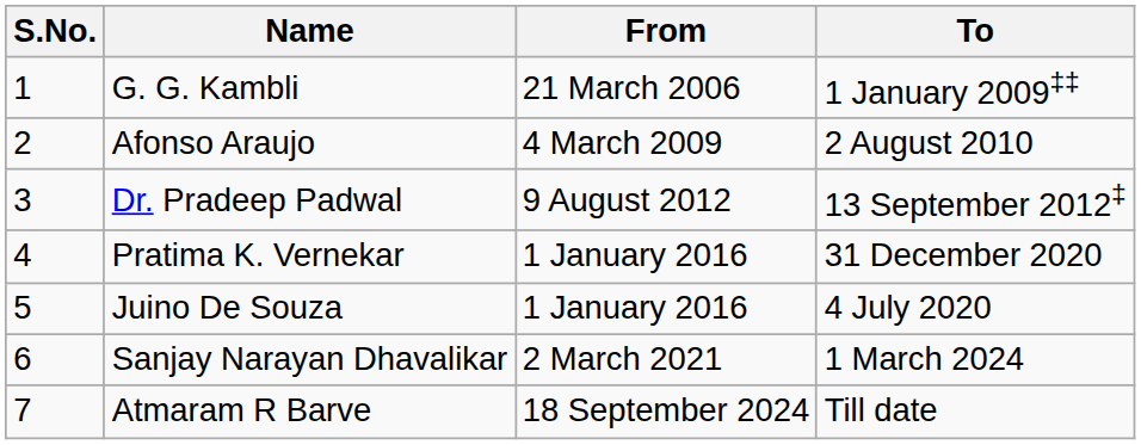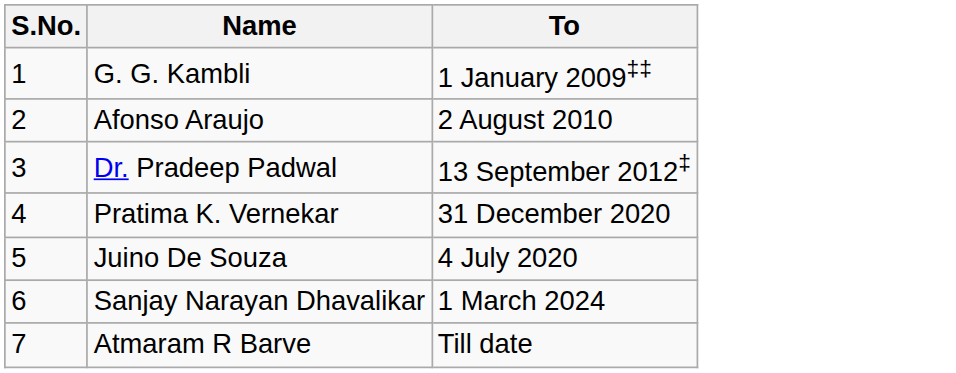- column: From | 21 March 2006 | 4 March 2009 | 9 August 2012 | 1 January 2016 | 1 January 2016 | 2 March 2021 | 18 September 2024
